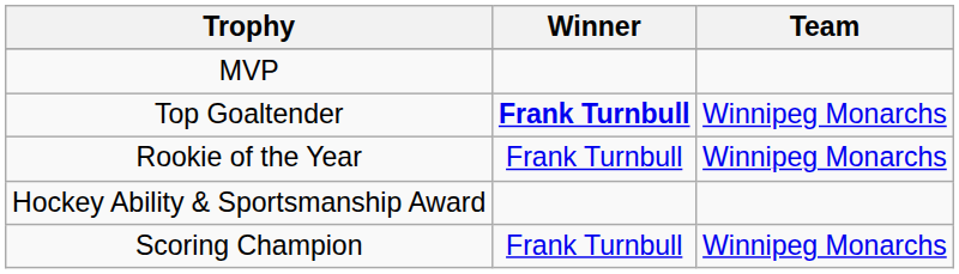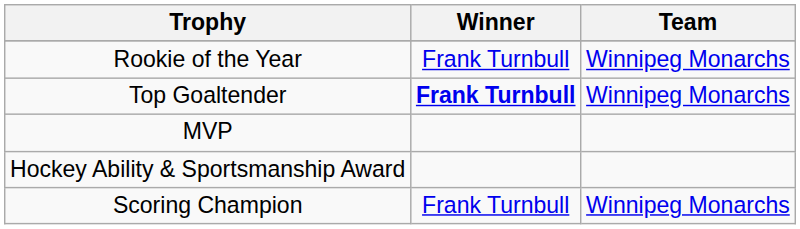rows swapped: MVP <-> Rookie of the Year
